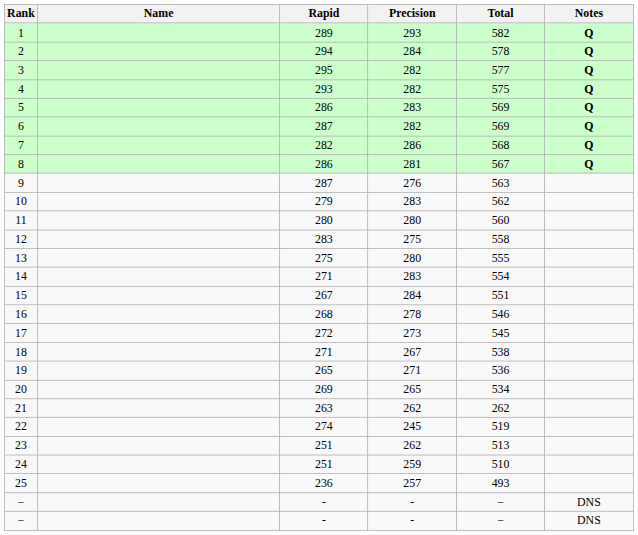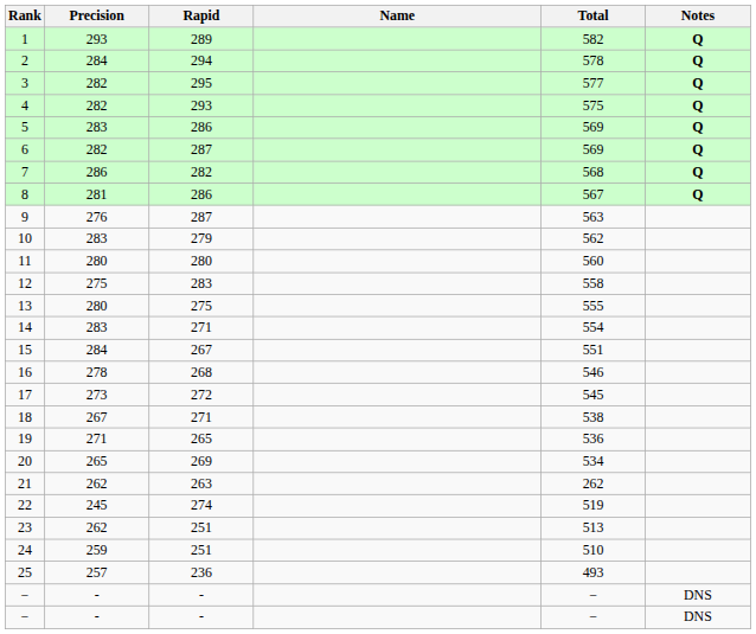columns swapped: Name <-> Precision
